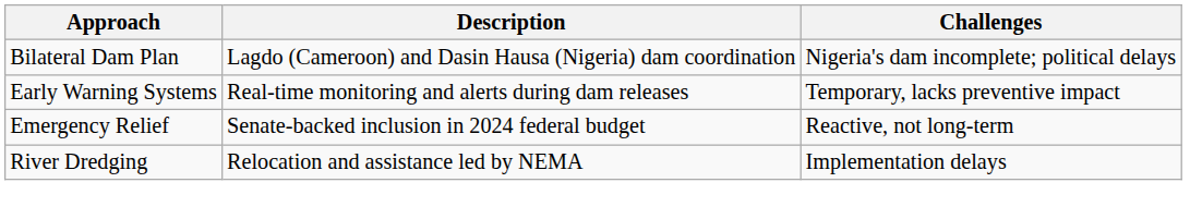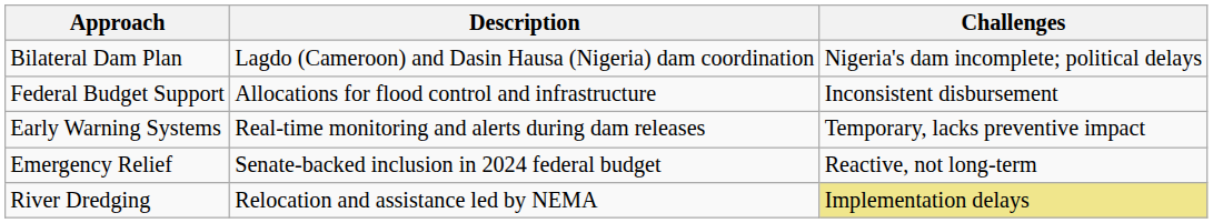+ row: Federal Budget Support | Allocations for flood control and infrastructure | Inconsistent disbursement
River Dredging | Challenges: no background -> khaki background
